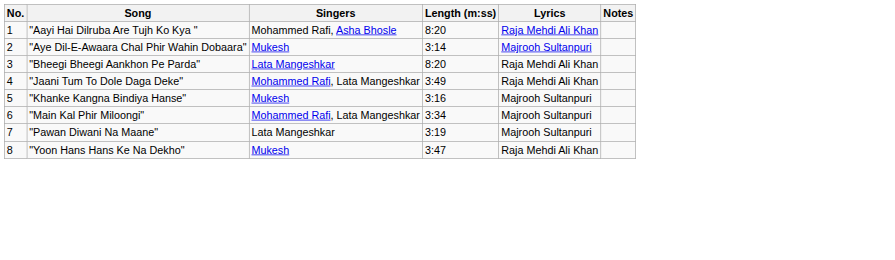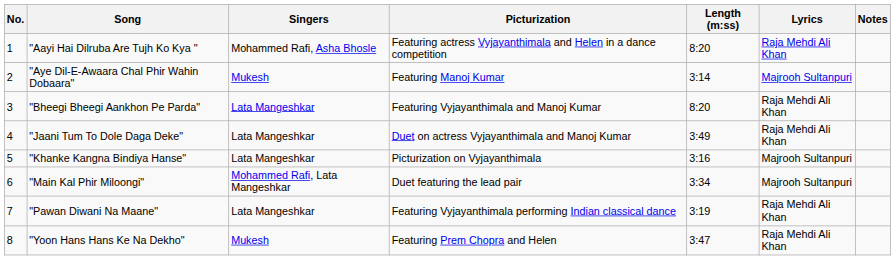+ column: Picturization | Featuring actress Vyjayanthimala and Helen in a dance competition | Featuring Manoj Kumar | Featuring Vyjayanthimala and Manoj Kumar | Duet on actress Vyjayanthimala and Manoj Kumar | Picturization on Vyjayanthimala | Duet featuring the lead pair | Featuring Vyjayanthimala performing Indian classical dance | Featuring Prem Chopra and Helen
"Jaani Tum To Dole Daga Deke" | Singers: Mohammed Rafi, Lata Mangeshkar -> Lata Mangeshkar
"Khanke Kangna Bindiya Hanse" | Singers: Mukesh -> Lata Mangeshkar
"Pawan Diwani Na Maane" | Lyrics: Majrooh Sultanpuri -> Raja Mehdi Ali Khan
